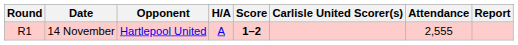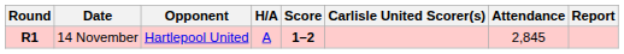14 November | Round: normal -> bold
14 November | Attendance: 2,555 -> 2,845
